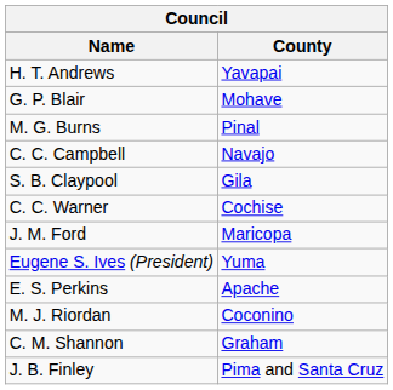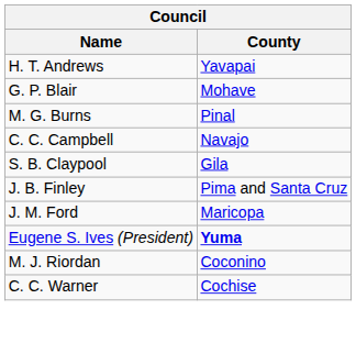rows swapped: J. B. Finley <-> C. C. Warner
Eugene S. Ives (President) | County: normal -> bold
- row: E. S. Perkins | Apache
- row: C. M. Shannon | Graham
